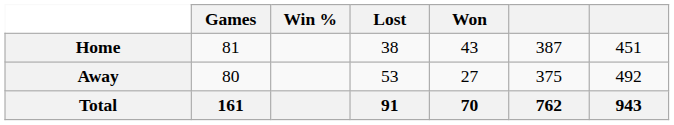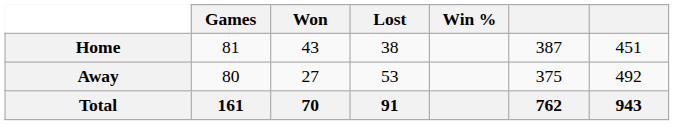columns swapped: Won <-> Win %
